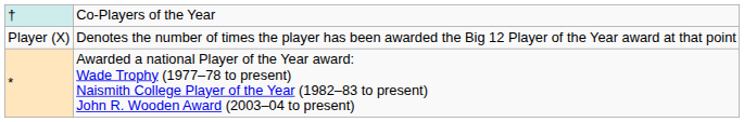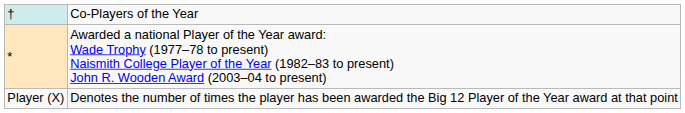rows swapped: * <-> Player (X)
